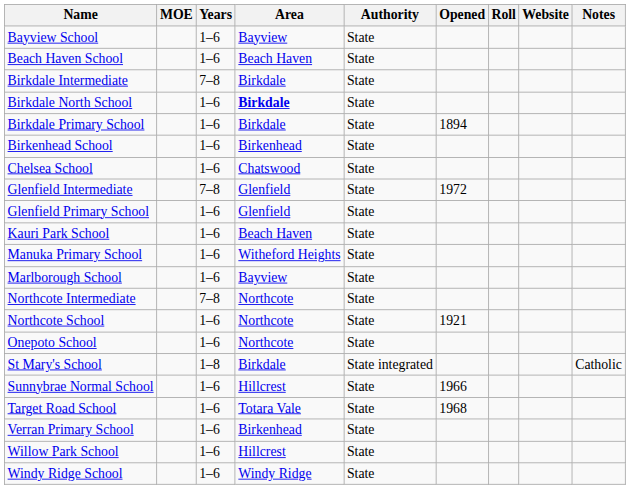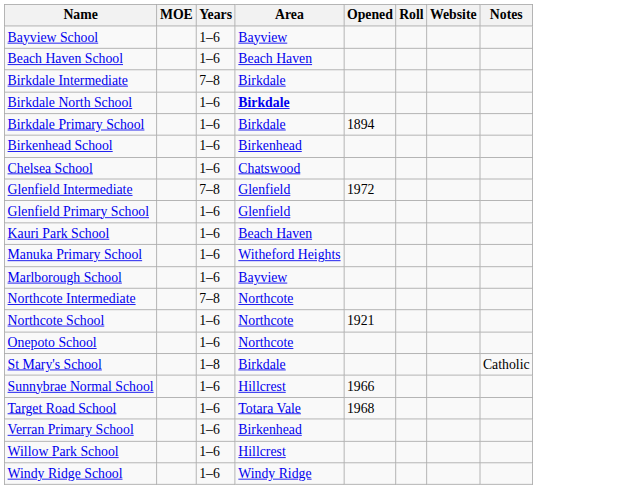- column: Authority | State | State | State | State | State | State | State | State | State | State | State | State | State | State | State | State integrated | State | State | State | State | State
